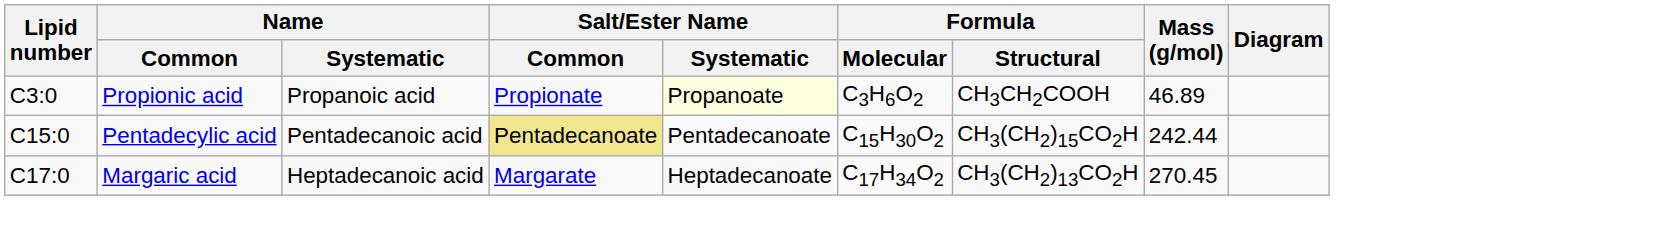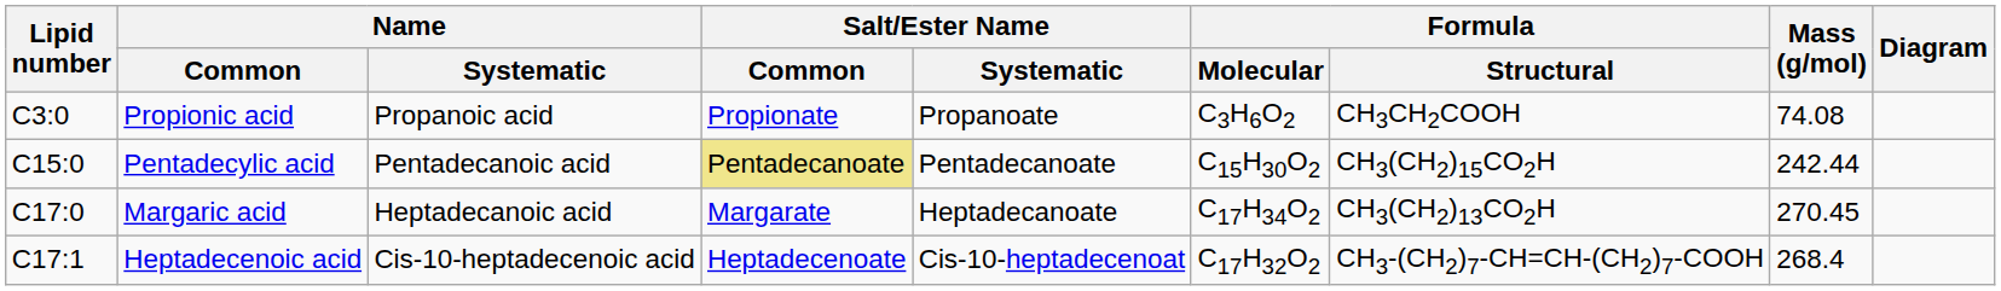Propionic acid | Salt/Ester Name / Systematic: lightyellow background -> no background
Propionic acid | Mass (g/mol): 46.89 -> 74.08
+ row: C17:1 | Heptadecenoic acid | Cis-10-heptadecenoic acid | Heptadecenoate | Cis-10-heptadecenoat | C17H32O2 | CH3-(CH2)7-CH=CH-(CH2)7-COOH | 268.4
